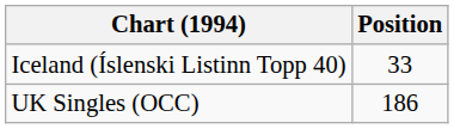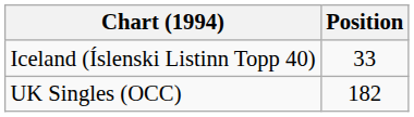UK Singles (OCC) | Position: 186 -> 182
